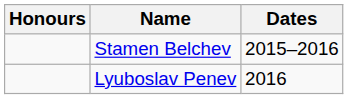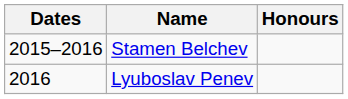columns swapped: Dates <-> Honours
